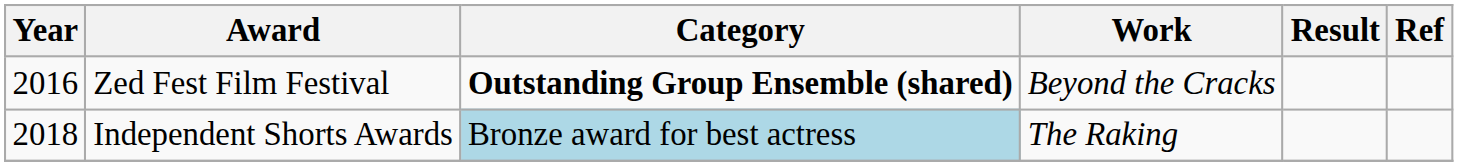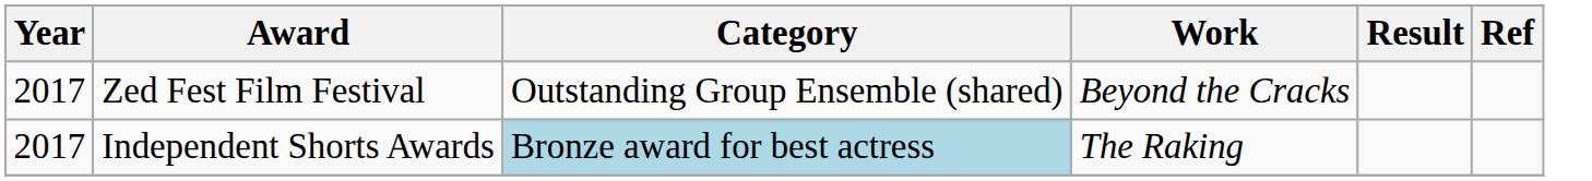Zed Fest Film Festival | Year: 2016 -> 2017
Zed Fest Film Festival | Category: bold -> normal
Independent Shorts Awards | Year: 2018 -> 2017
